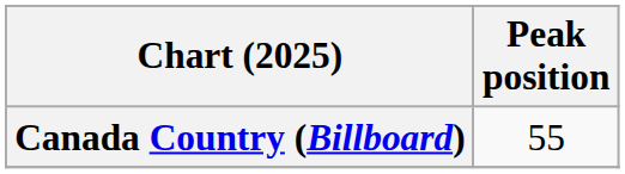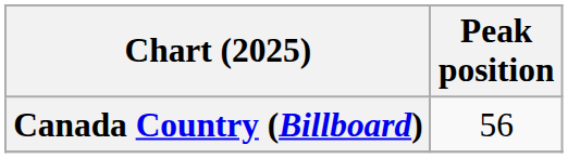Canada Country (Billboard) | Peak position: 55 -> 56
